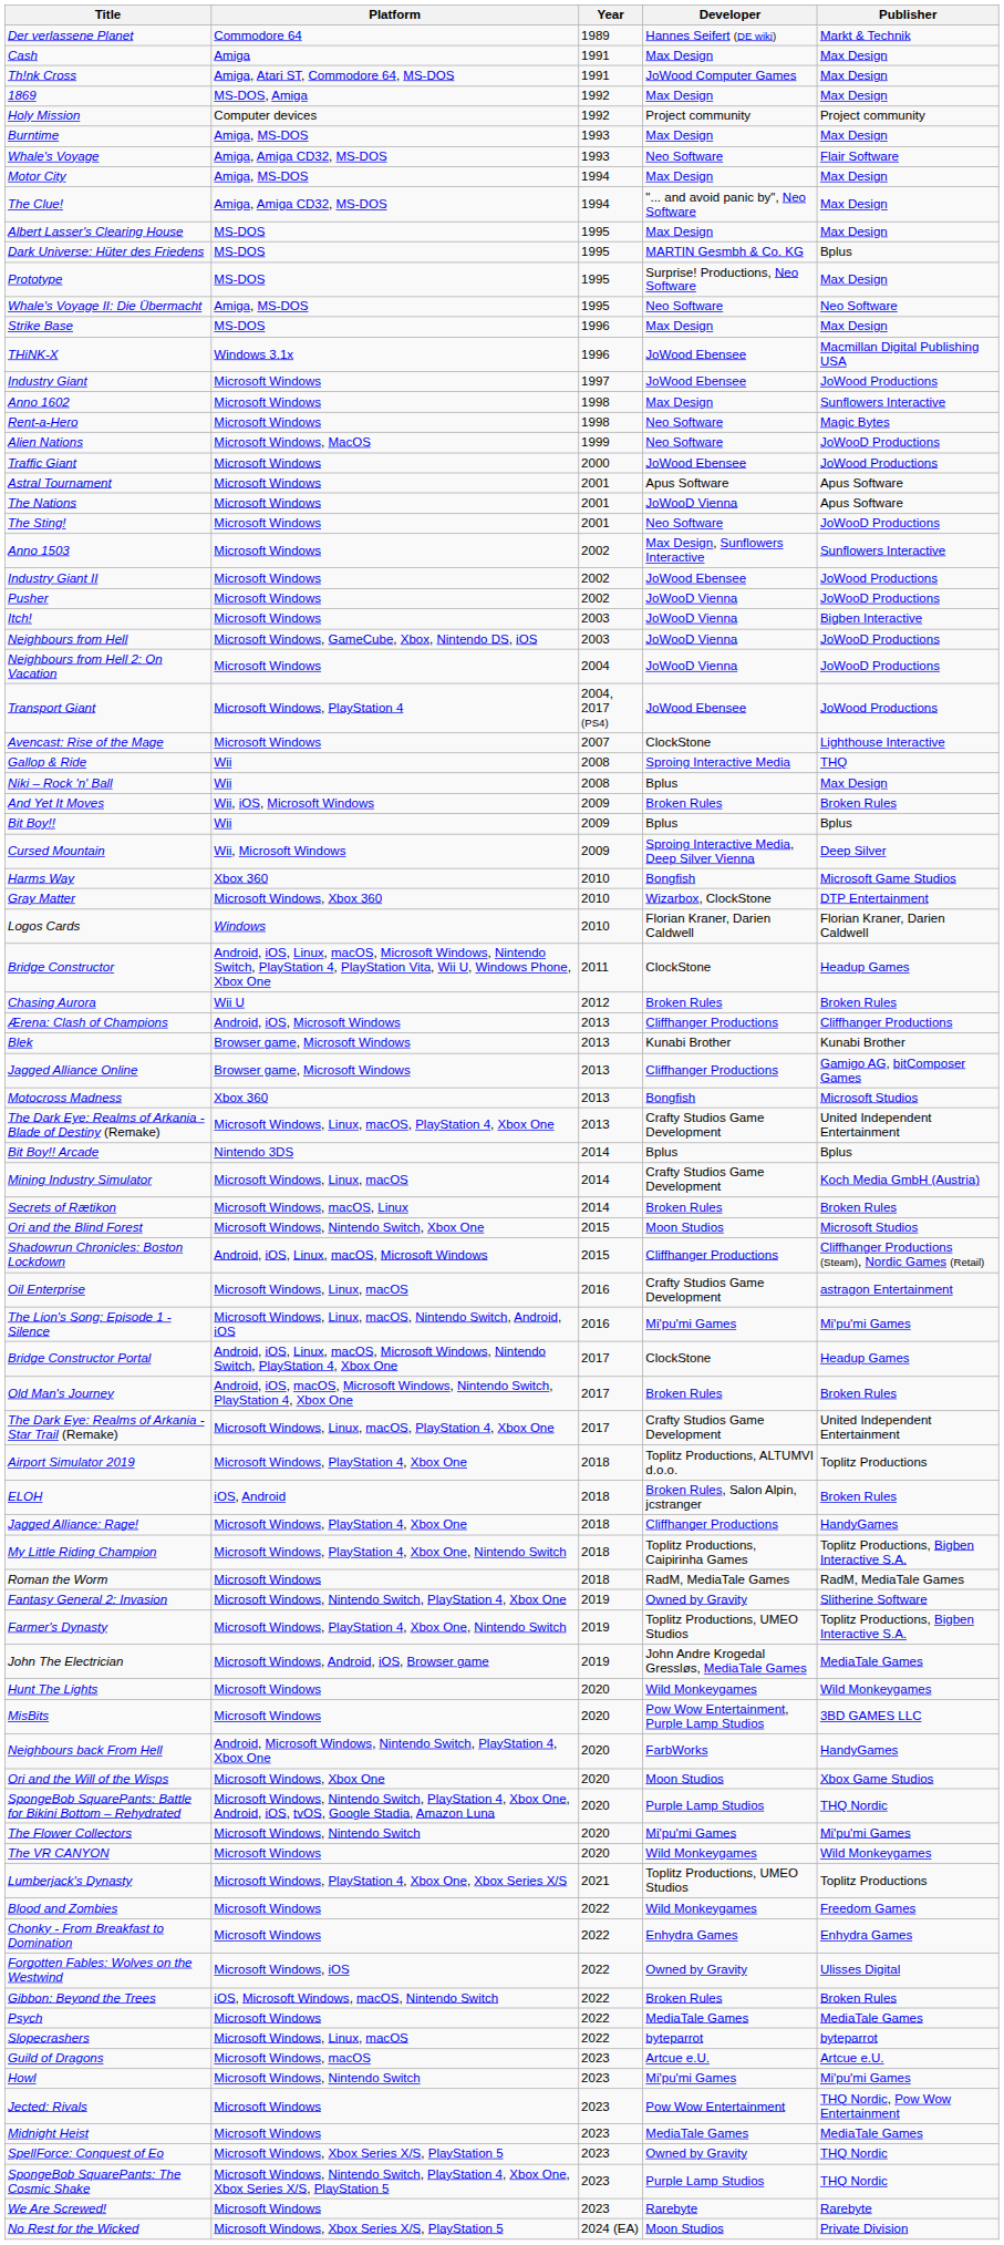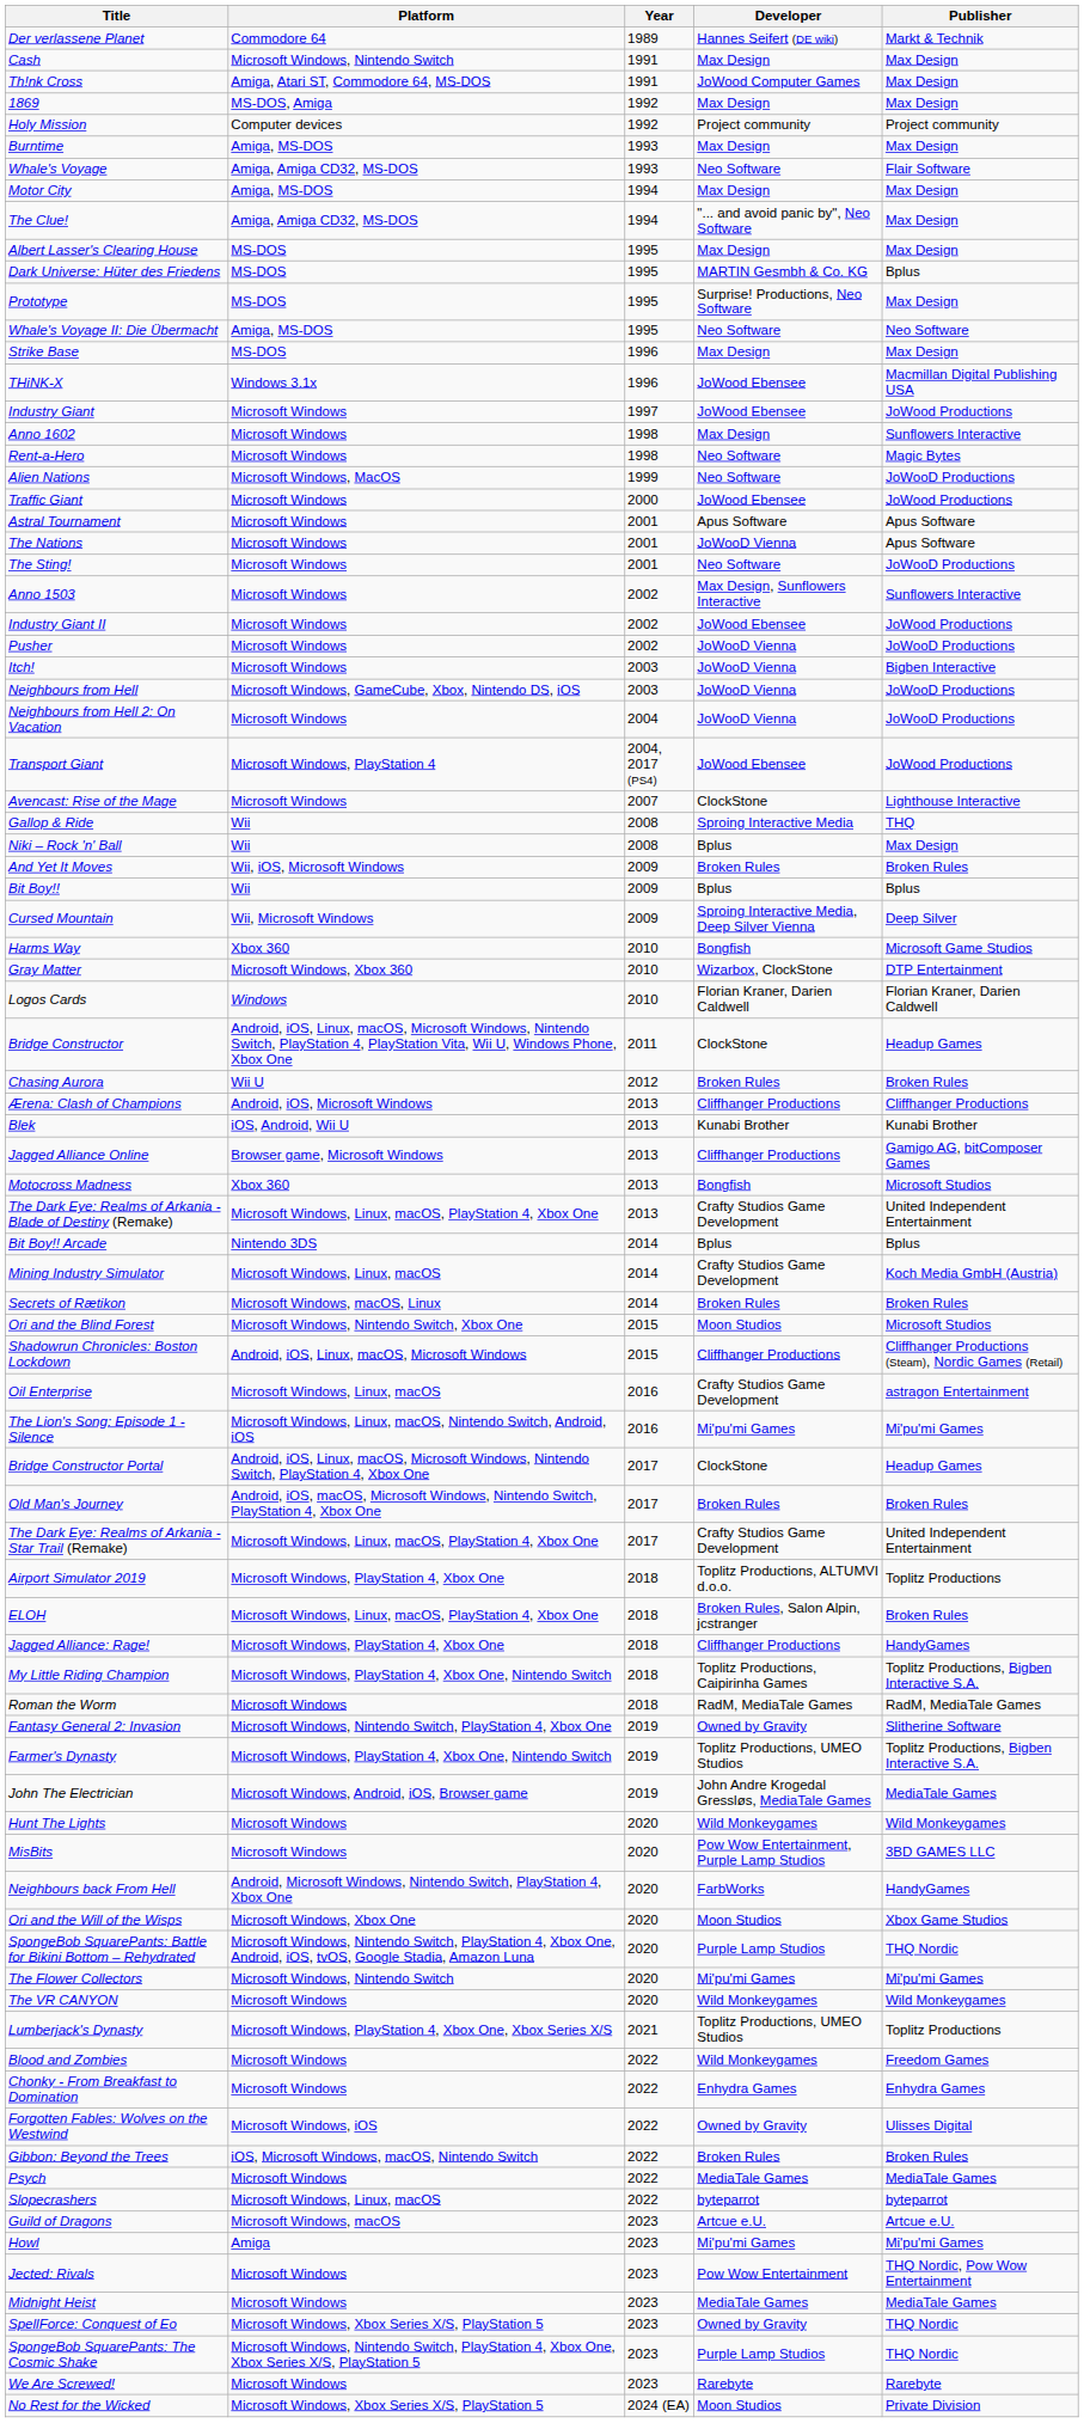Cash | Platform: Amiga -> Microsoft Windows, Nintendo Switch
Blek | Platform: Browser game, Microsoft Windows -> iOS, Android, Wii U
ELOH | Platform: iOS, Android -> Microsoft Windows, Linux, macOS, PlayStation 4, Xbox One
Howl | Platform: Microsoft Windows, Nintendo Switch -> Amiga
